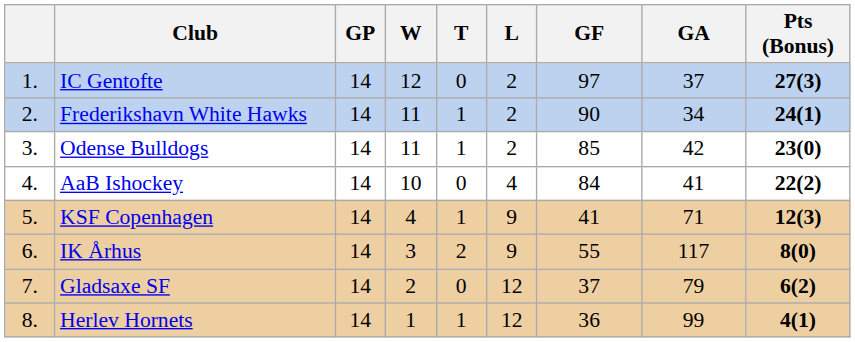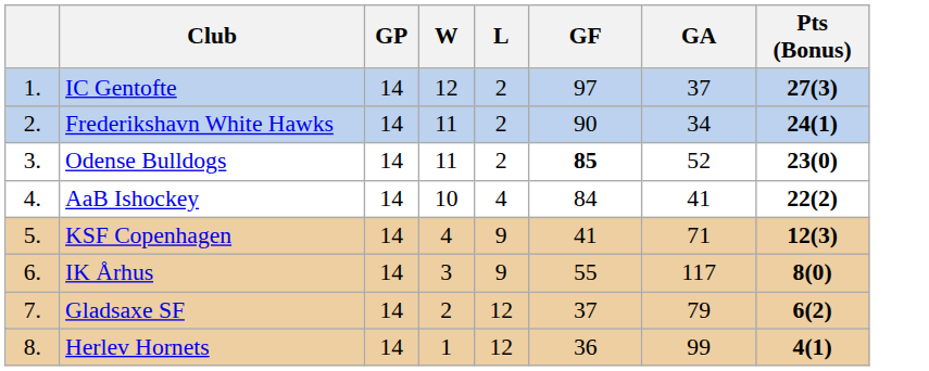- column: T | 0 | 1 | 1 | 0 | 1 | 2 | 0 | 1
Odense Bulldogs | GF: normal -> bold
Odense Bulldogs | GA: 42 -> 52
